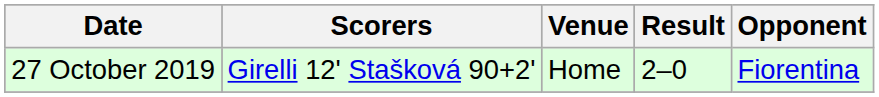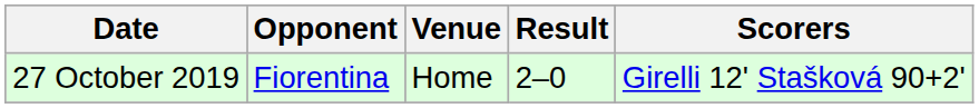columns swapped: Opponent <-> Scorers
